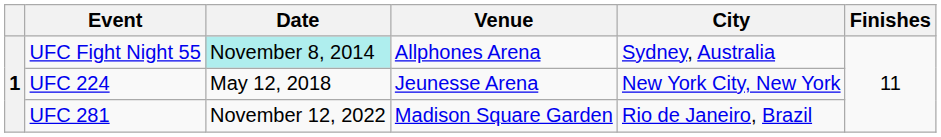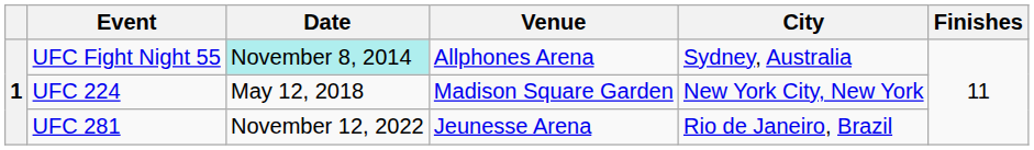UFC 224 | Venue: Jeunesse Arena -> Madison Square Garden
UFC 281 | Venue: Madison Square Garden -> Jeunesse Arena
